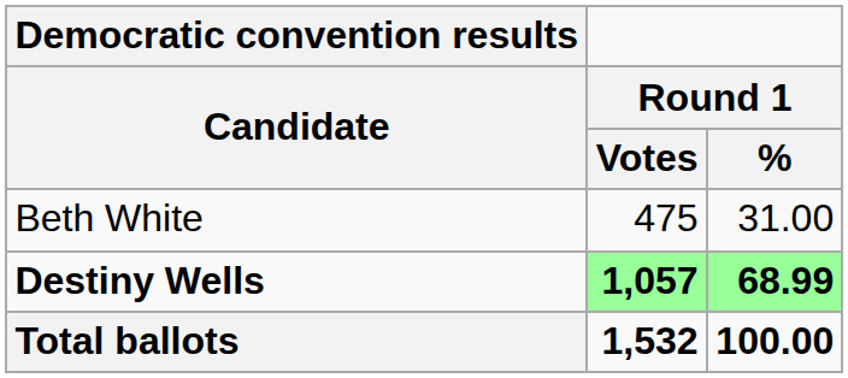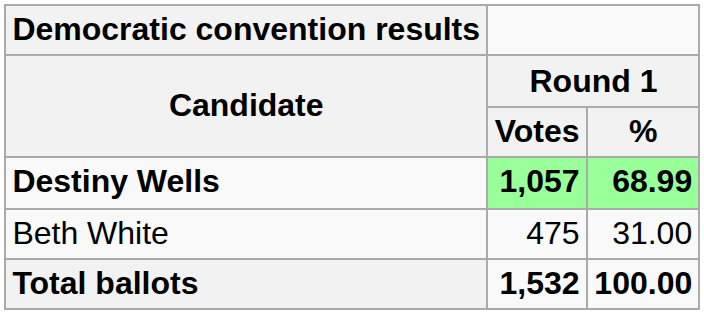rows swapped: Destiny Wells <-> Beth White
